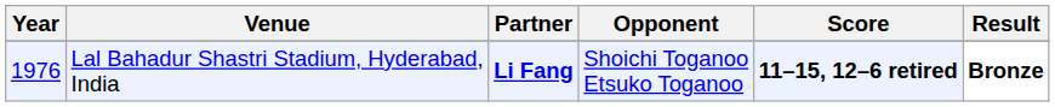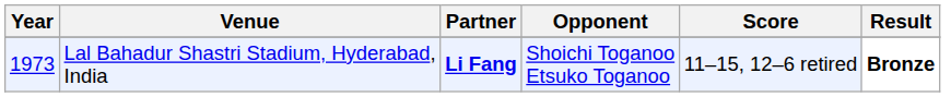Lal Bahadur Shastri Stadium, Hyderabad, India | Year: 1976 -> 1973
Lal Bahadur Shastri Stadium, Hyderabad, India | Score: bold -> normal
